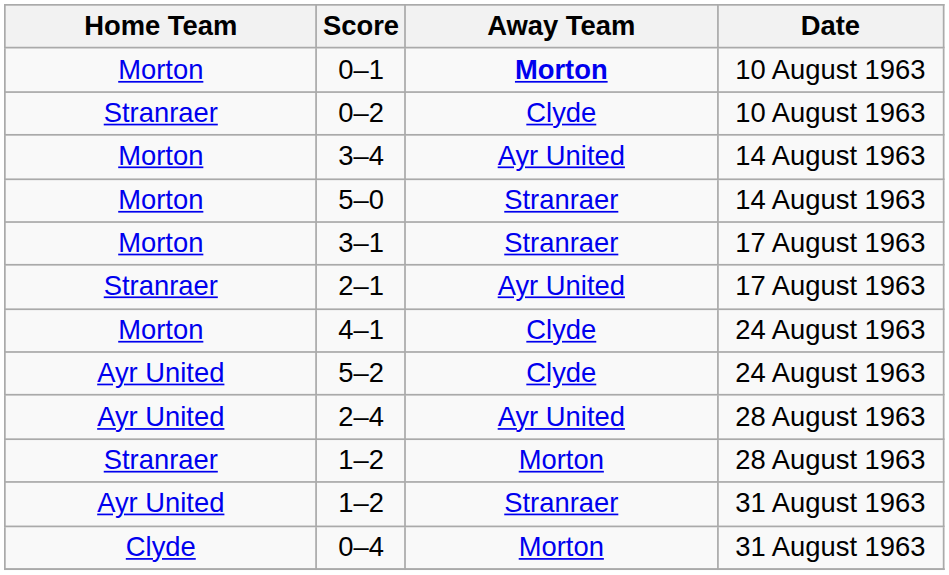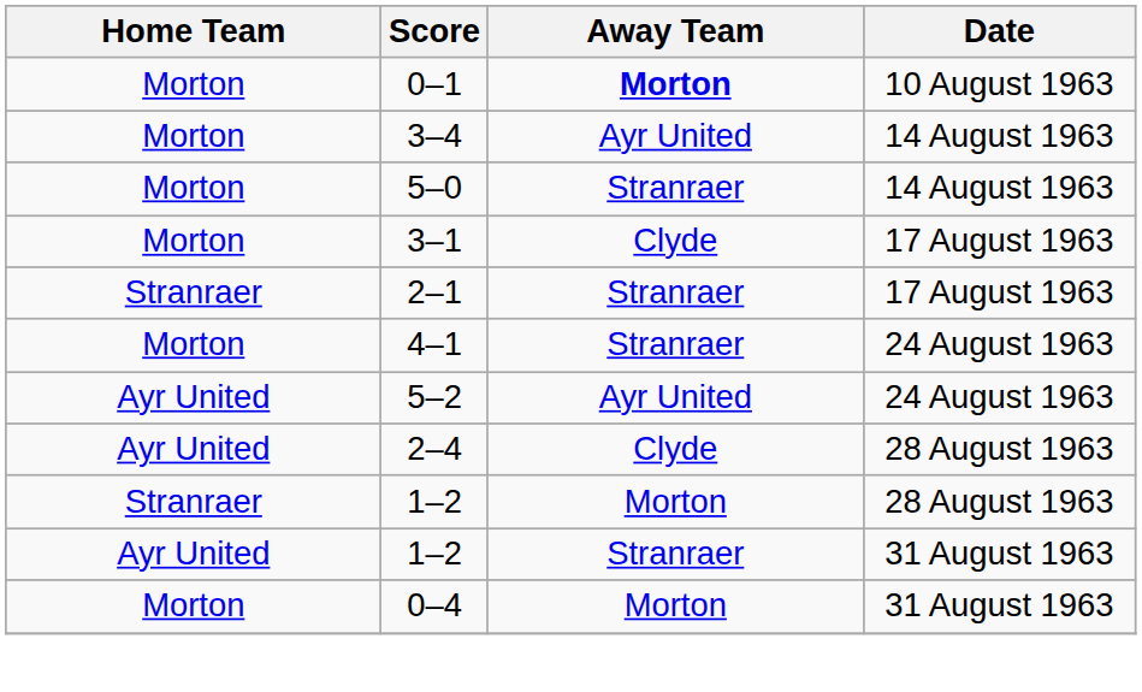- row: Stranraer | 0–2 | Clyde | 10 August 1963
3–1 | Away Team: Stranraer -> Clyde
2–1 | Away Team: Ayr United -> Stranraer
4–1 | Away Team: Clyde -> Stranraer
5–2 | Away Team: Clyde -> Ayr United
2–4 | Away Team: Ayr United -> Clyde
0–4 | Home Team: Clyde -> Morton
